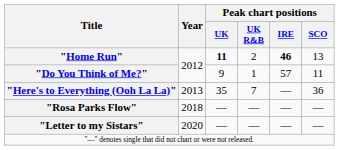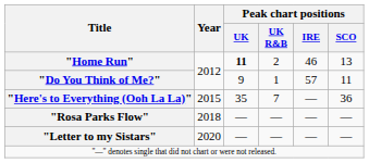"Home Run" | Peak chart positions / IRE: bold -> normal
"Here's to Everything (Ooh La La)" | Year: 2013 -> 2015
